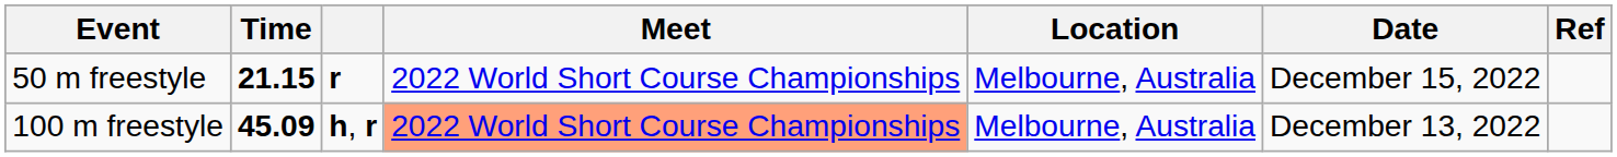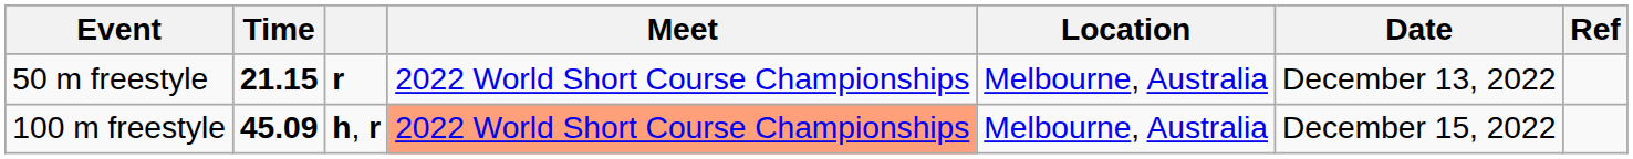50 m freestyle | Date: December 15, 2022 -> December 13, 2022
100 m freestyle | Date: December 13, 2022 -> December 15, 2022
